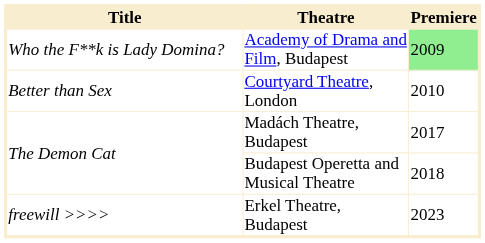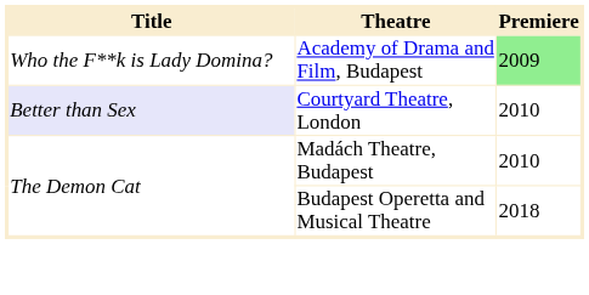Courtyard Theatre, London | Title: no background -> lavender background
Madách Theatre, Budapest | Premiere: 2017 -> 2010
- row: freewill >>>> | Erkel Theatre, Budapest | 2023
